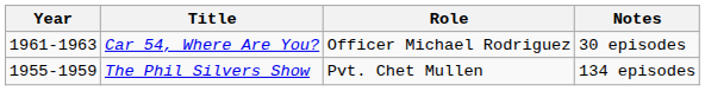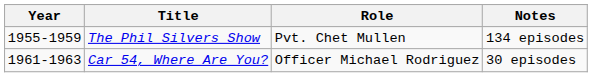rows swapped: The Phil Silvers Show <-> Car 54, Where Are You?
